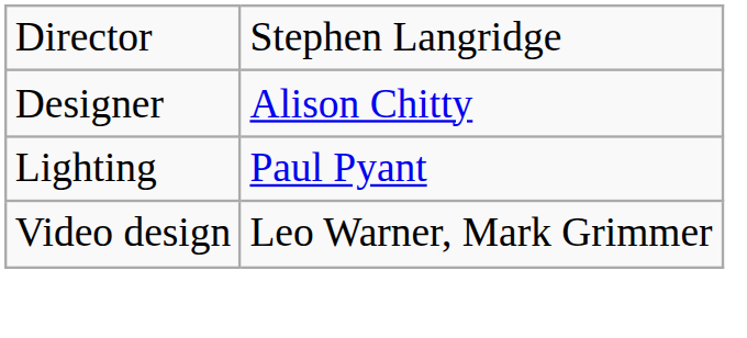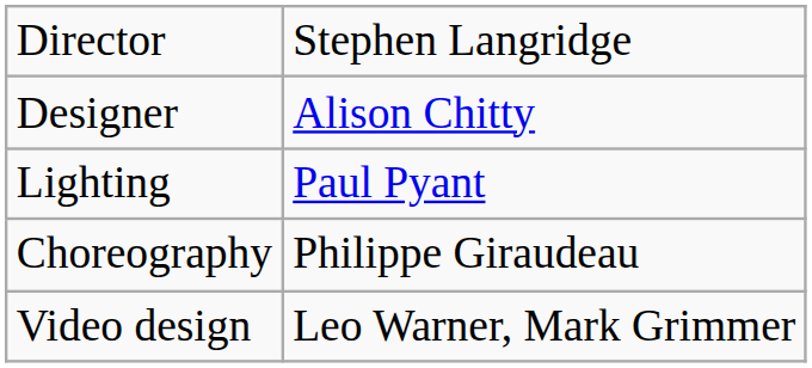+ row: Choreography | Philippe Giraudeau
